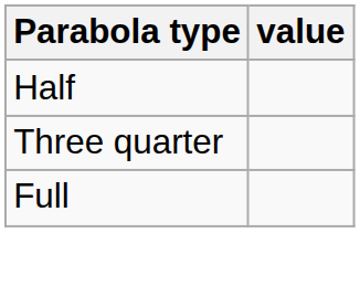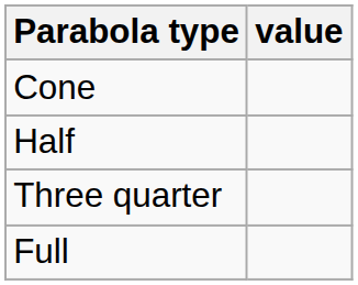+ row: Cone
